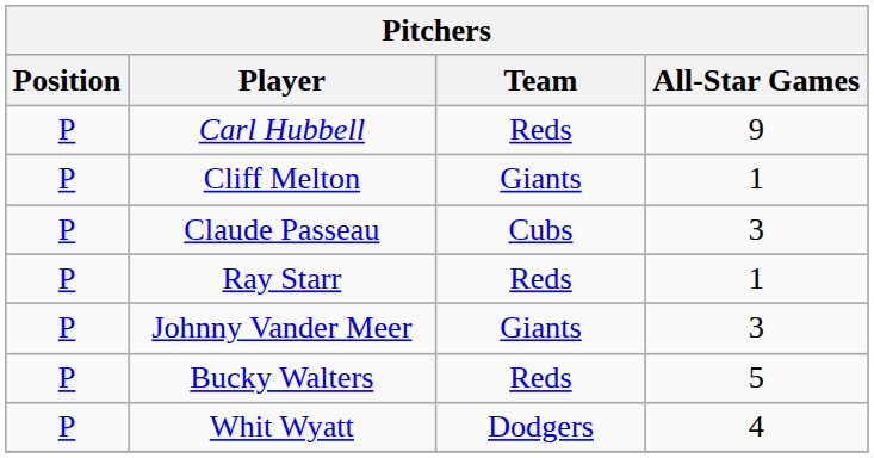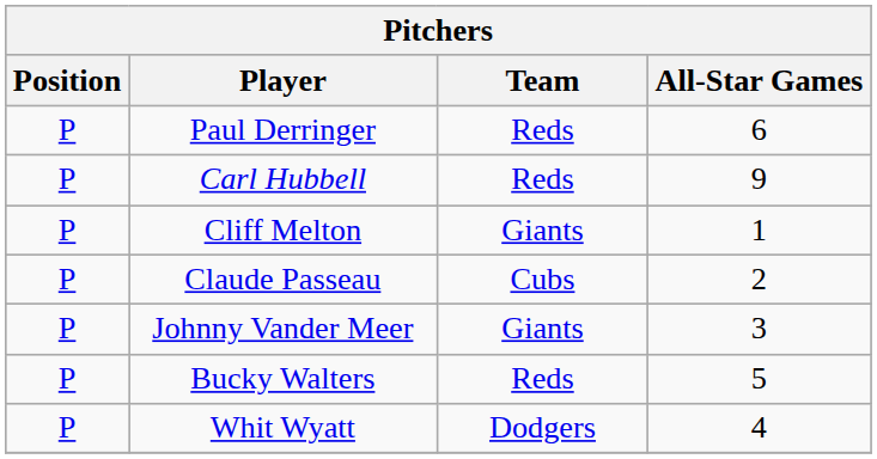+ row: P | Paul Derringer | Reds | 6
Claude Passeau | All-Star Games: 3 -> 2
- row: P | Ray Starr | Reds | 1
